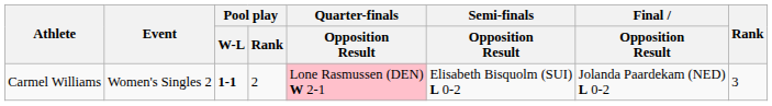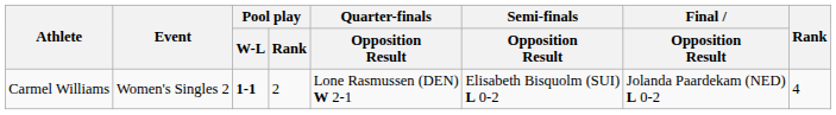Carmel Williams | Quarter-finals / Opposition Result: pink background -> no background
Carmel Williams | Rank: 3 -> 4
